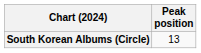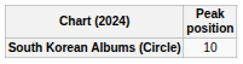South Korean Albums (Circle) | Peak position: 13 -> 10
